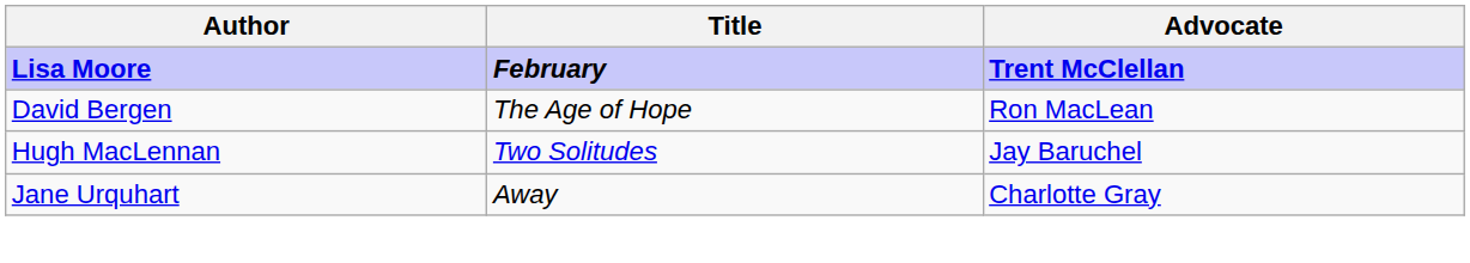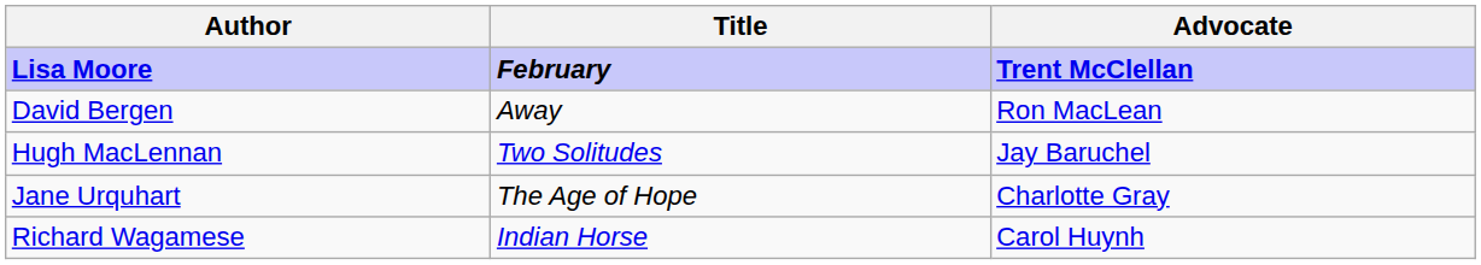David Bergen | Title: The Age of Hope -> Away
Jane Urquhart | Title: Away -> The Age of Hope
+ row: Richard Wagamese | Indian Horse | Carol Huynh
